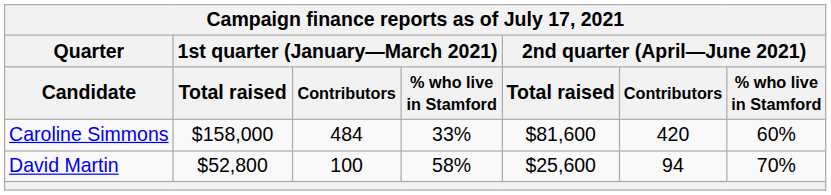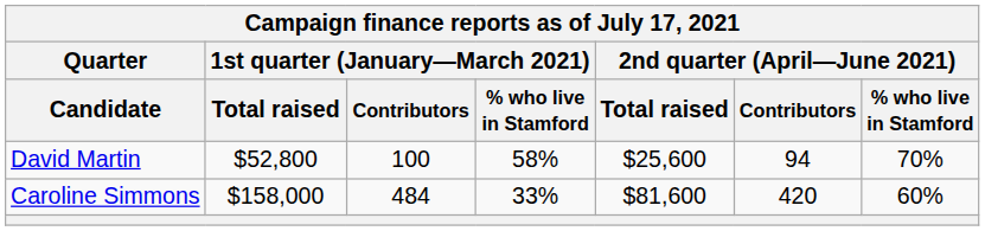rows swapped: David Martin <-> Caroline Simmons
